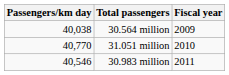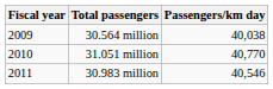columns swapped: Fiscal year <-> Passengers/km day
